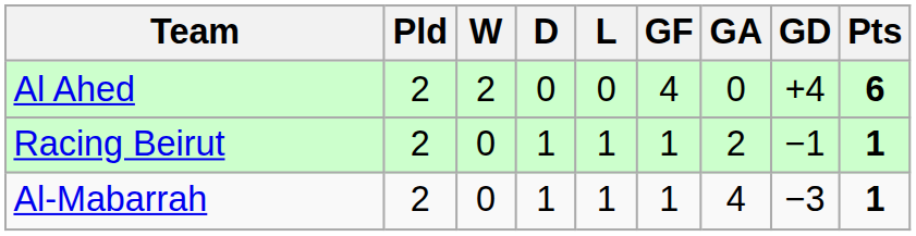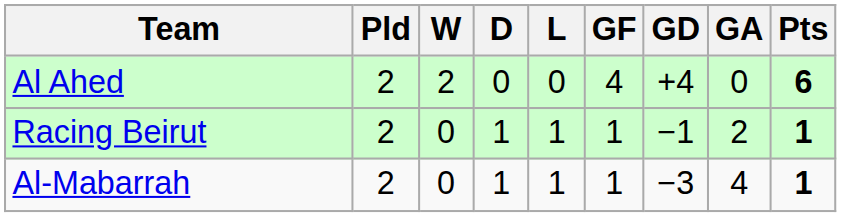columns swapped: GA <-> GD
